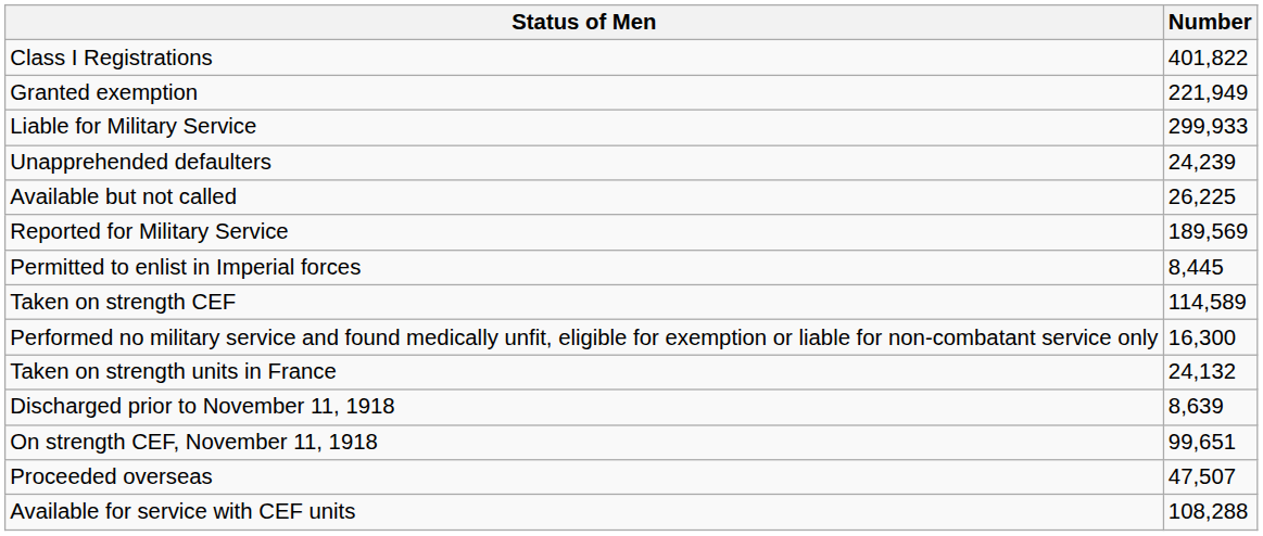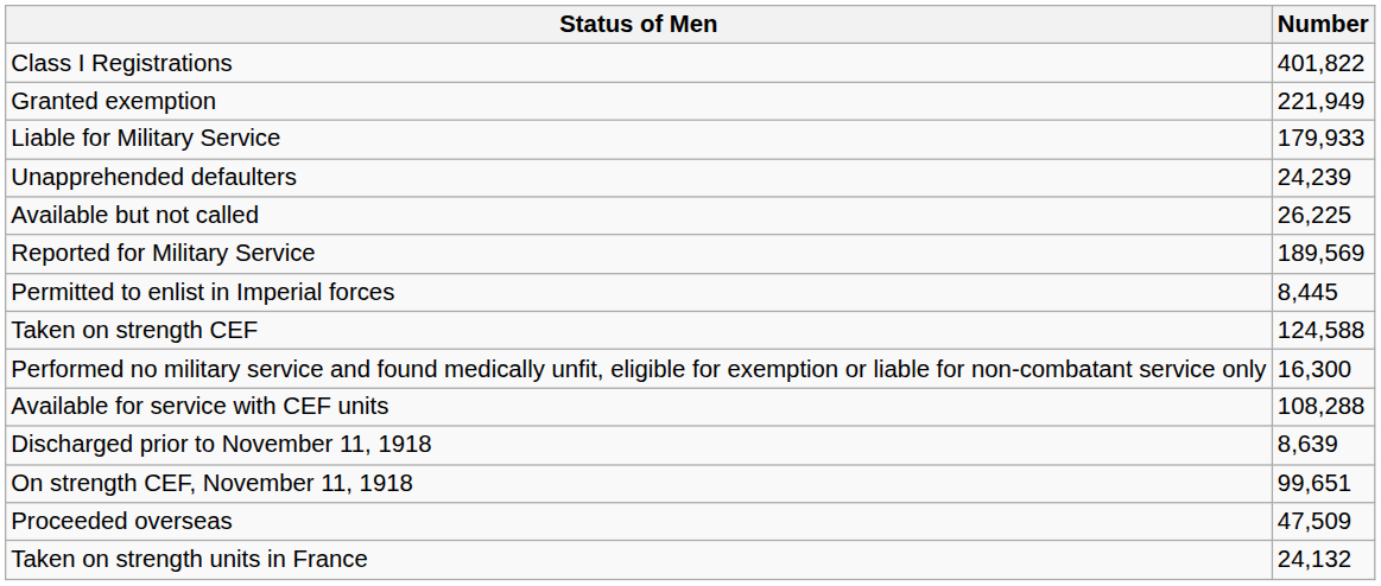Liable for Military Service | Number: 299,933 -> 179,933
Taken on strength CEF | Number: 114,589 -> 124,588
rows swapped: Available for service with CEF units <-> Taken on strength units in France
Proceeded overseas | Number: 47,507 -> 47,509
